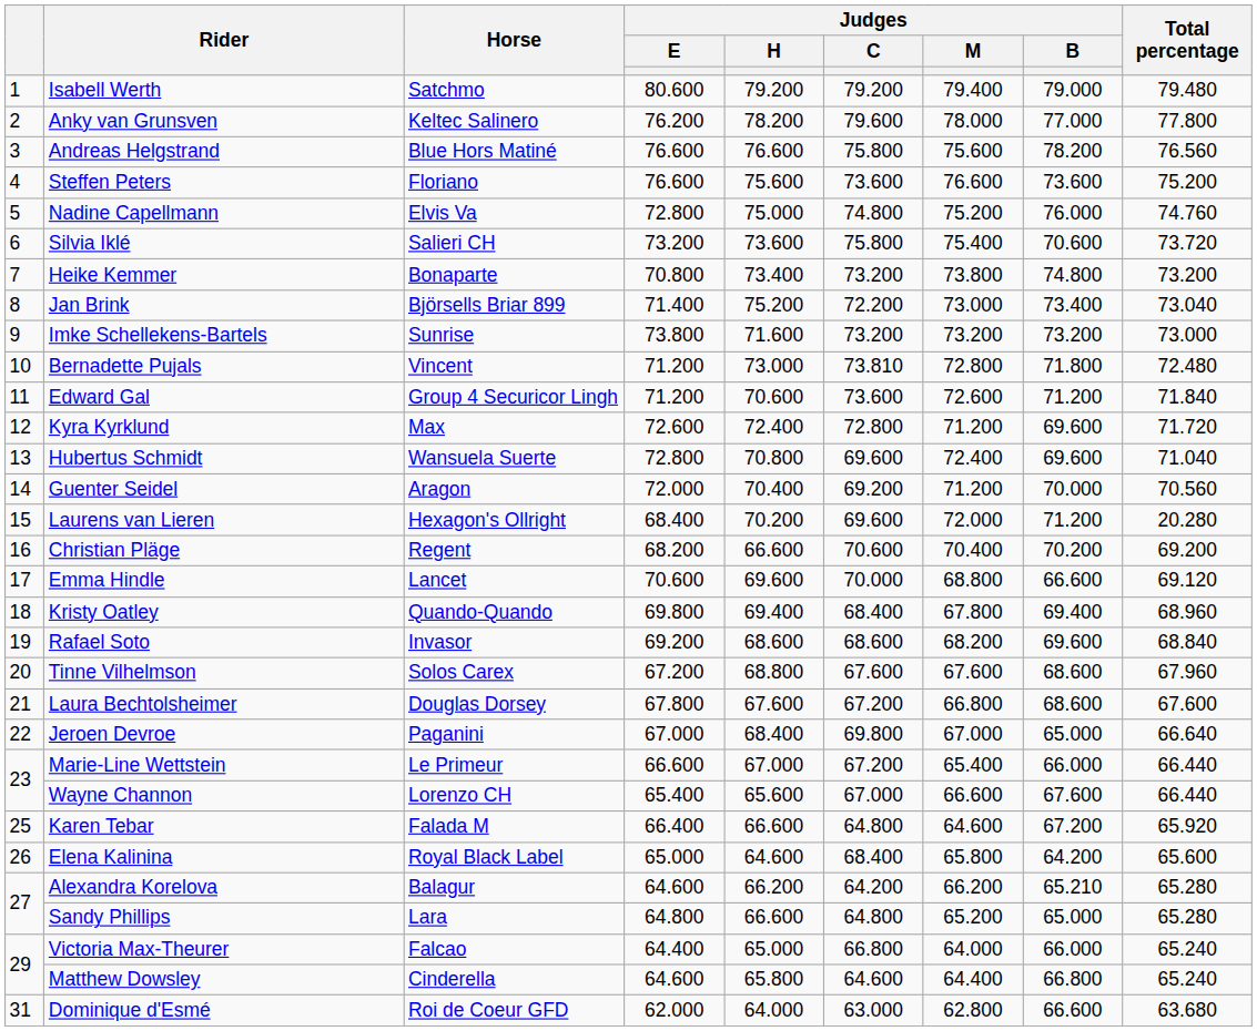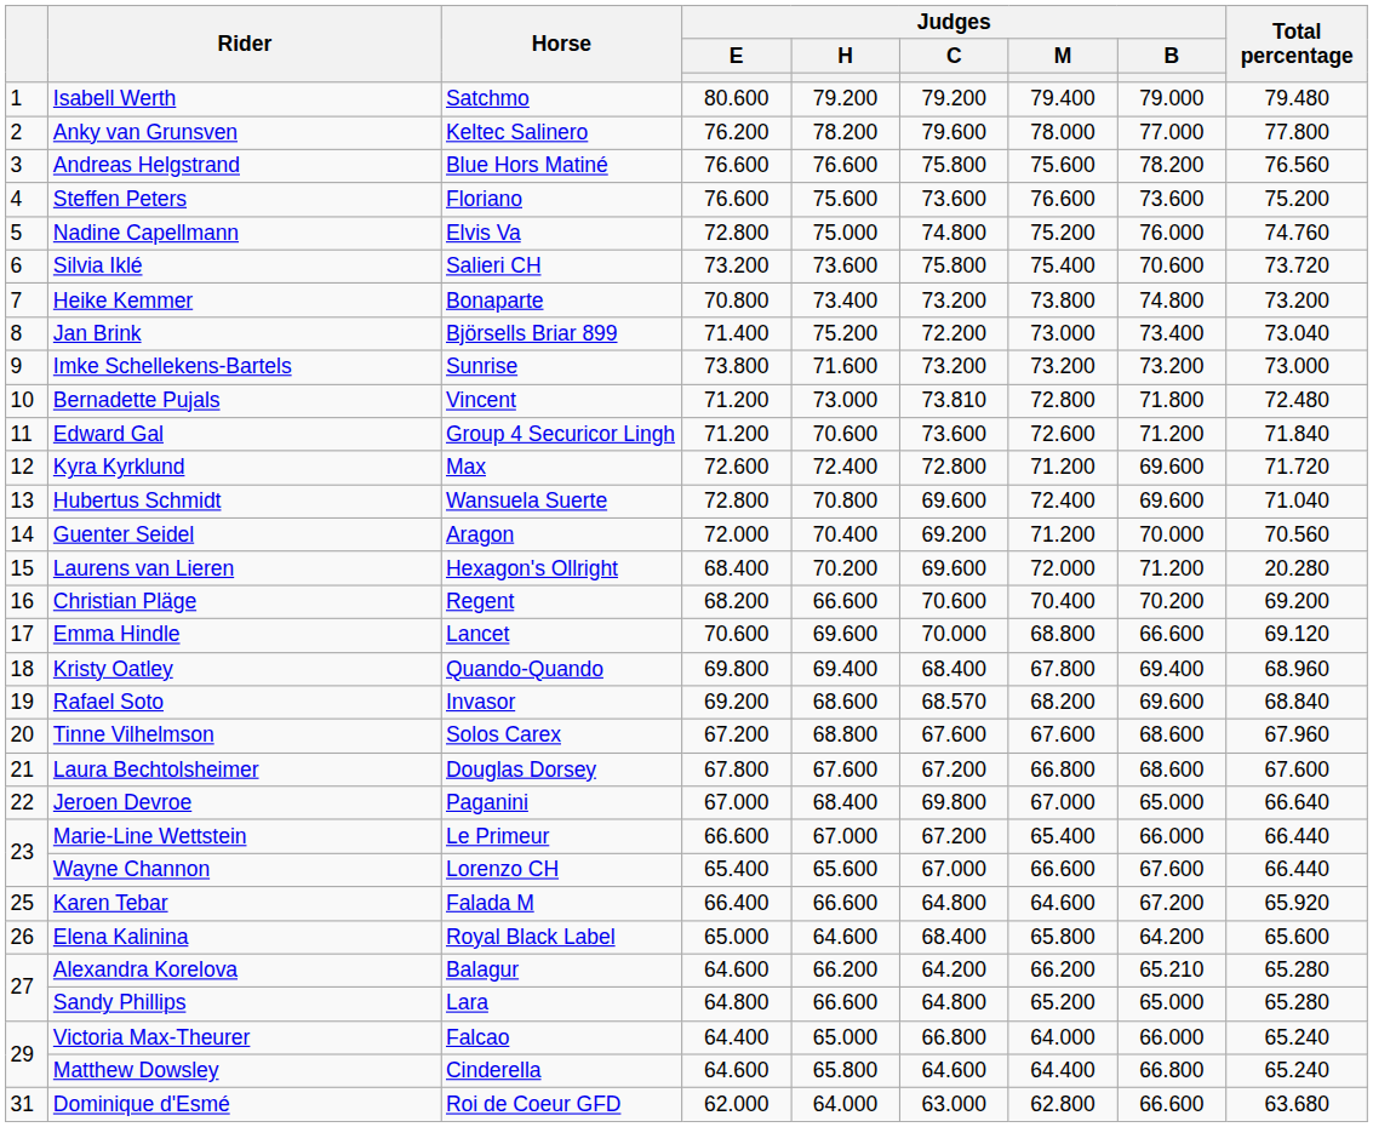Rafael Soto | Judges / C: 68.600 -> 68.570
